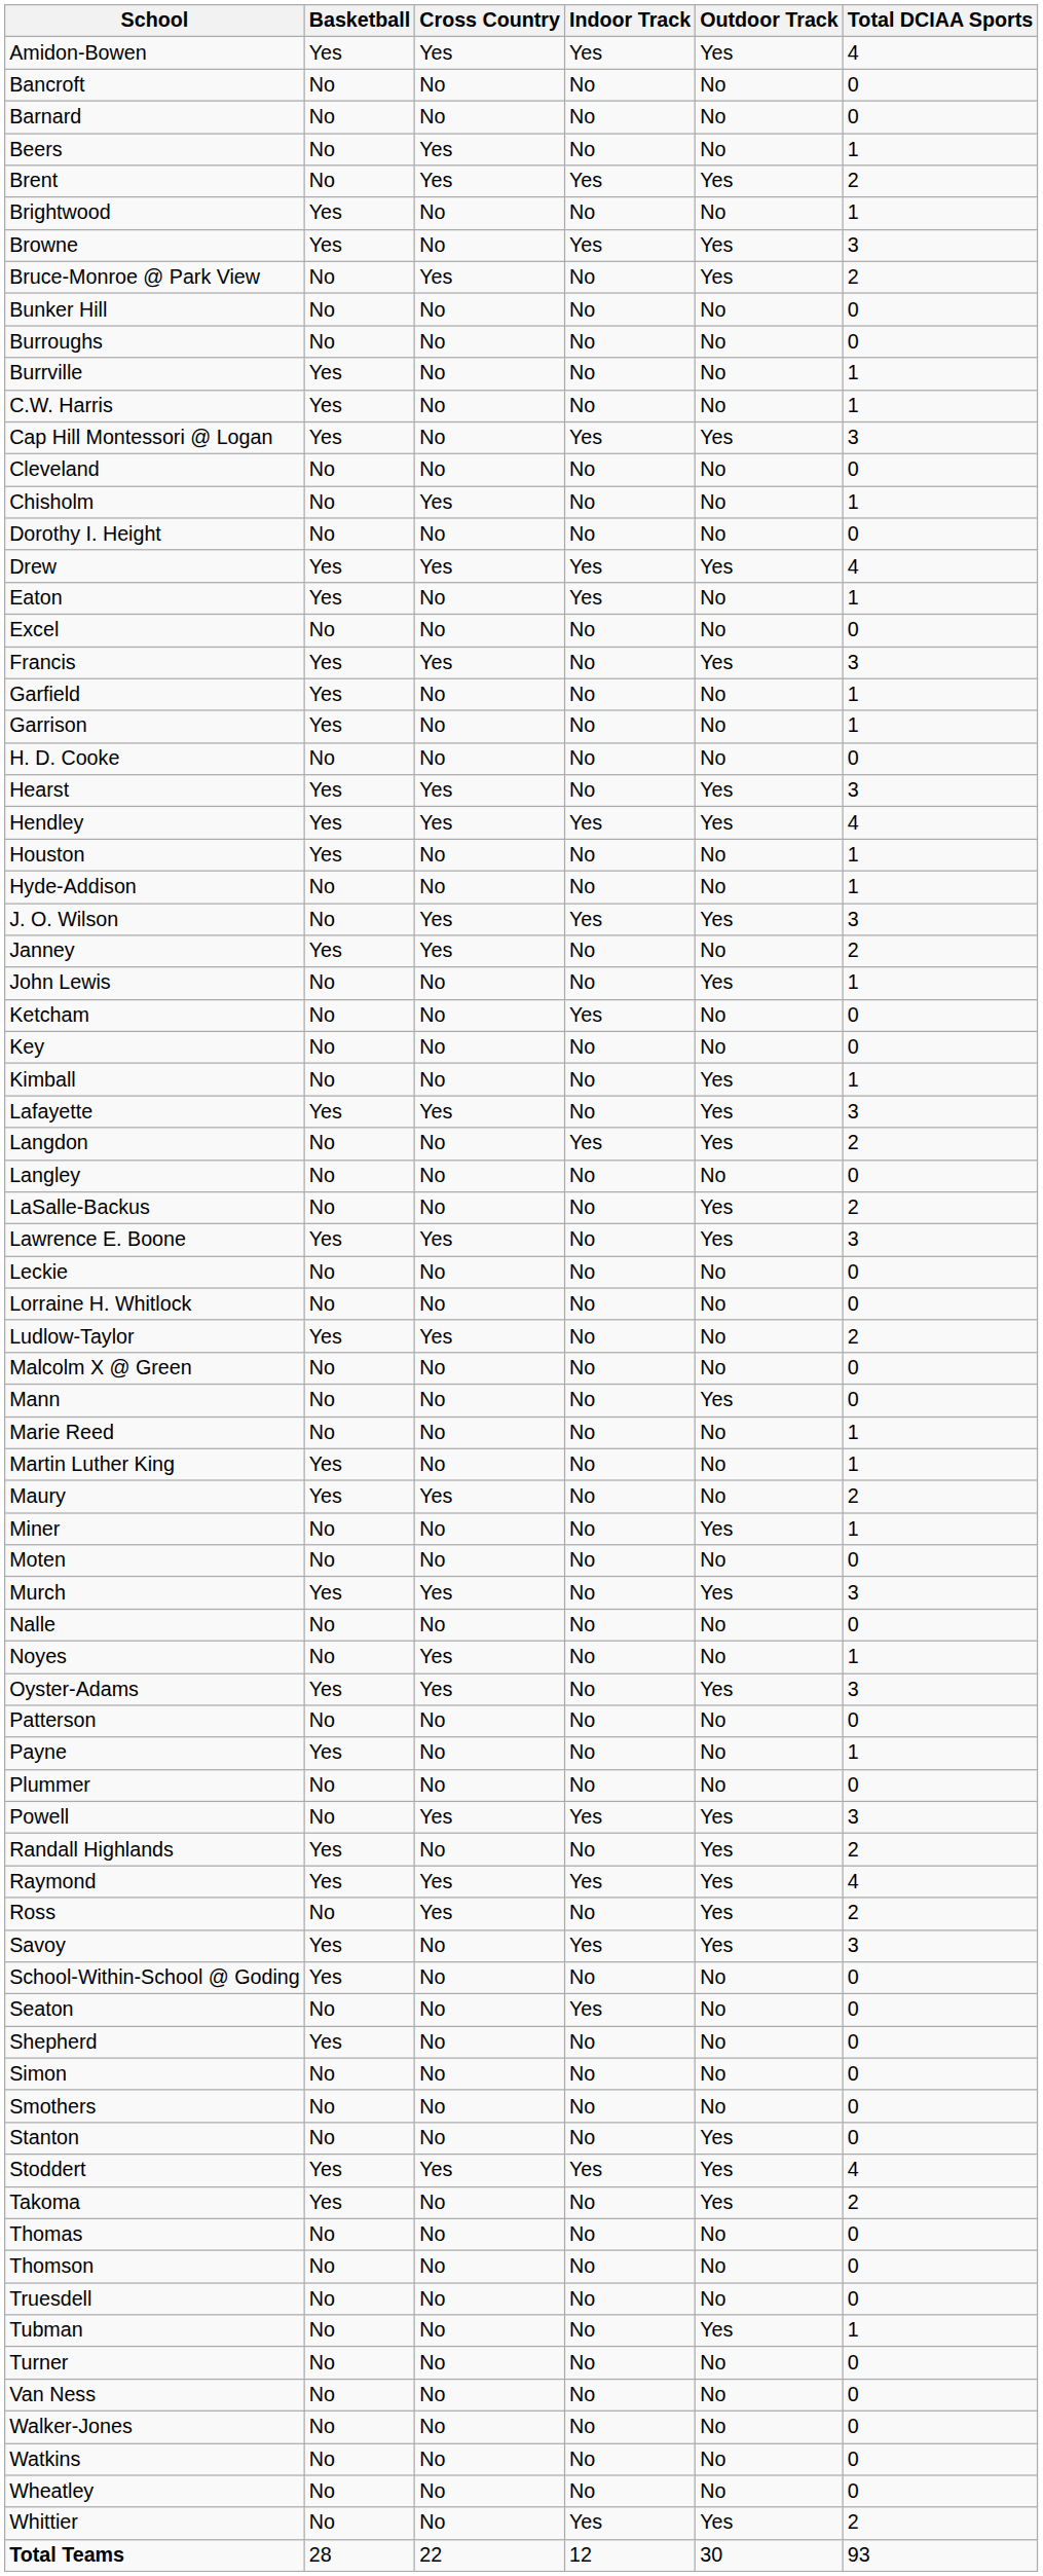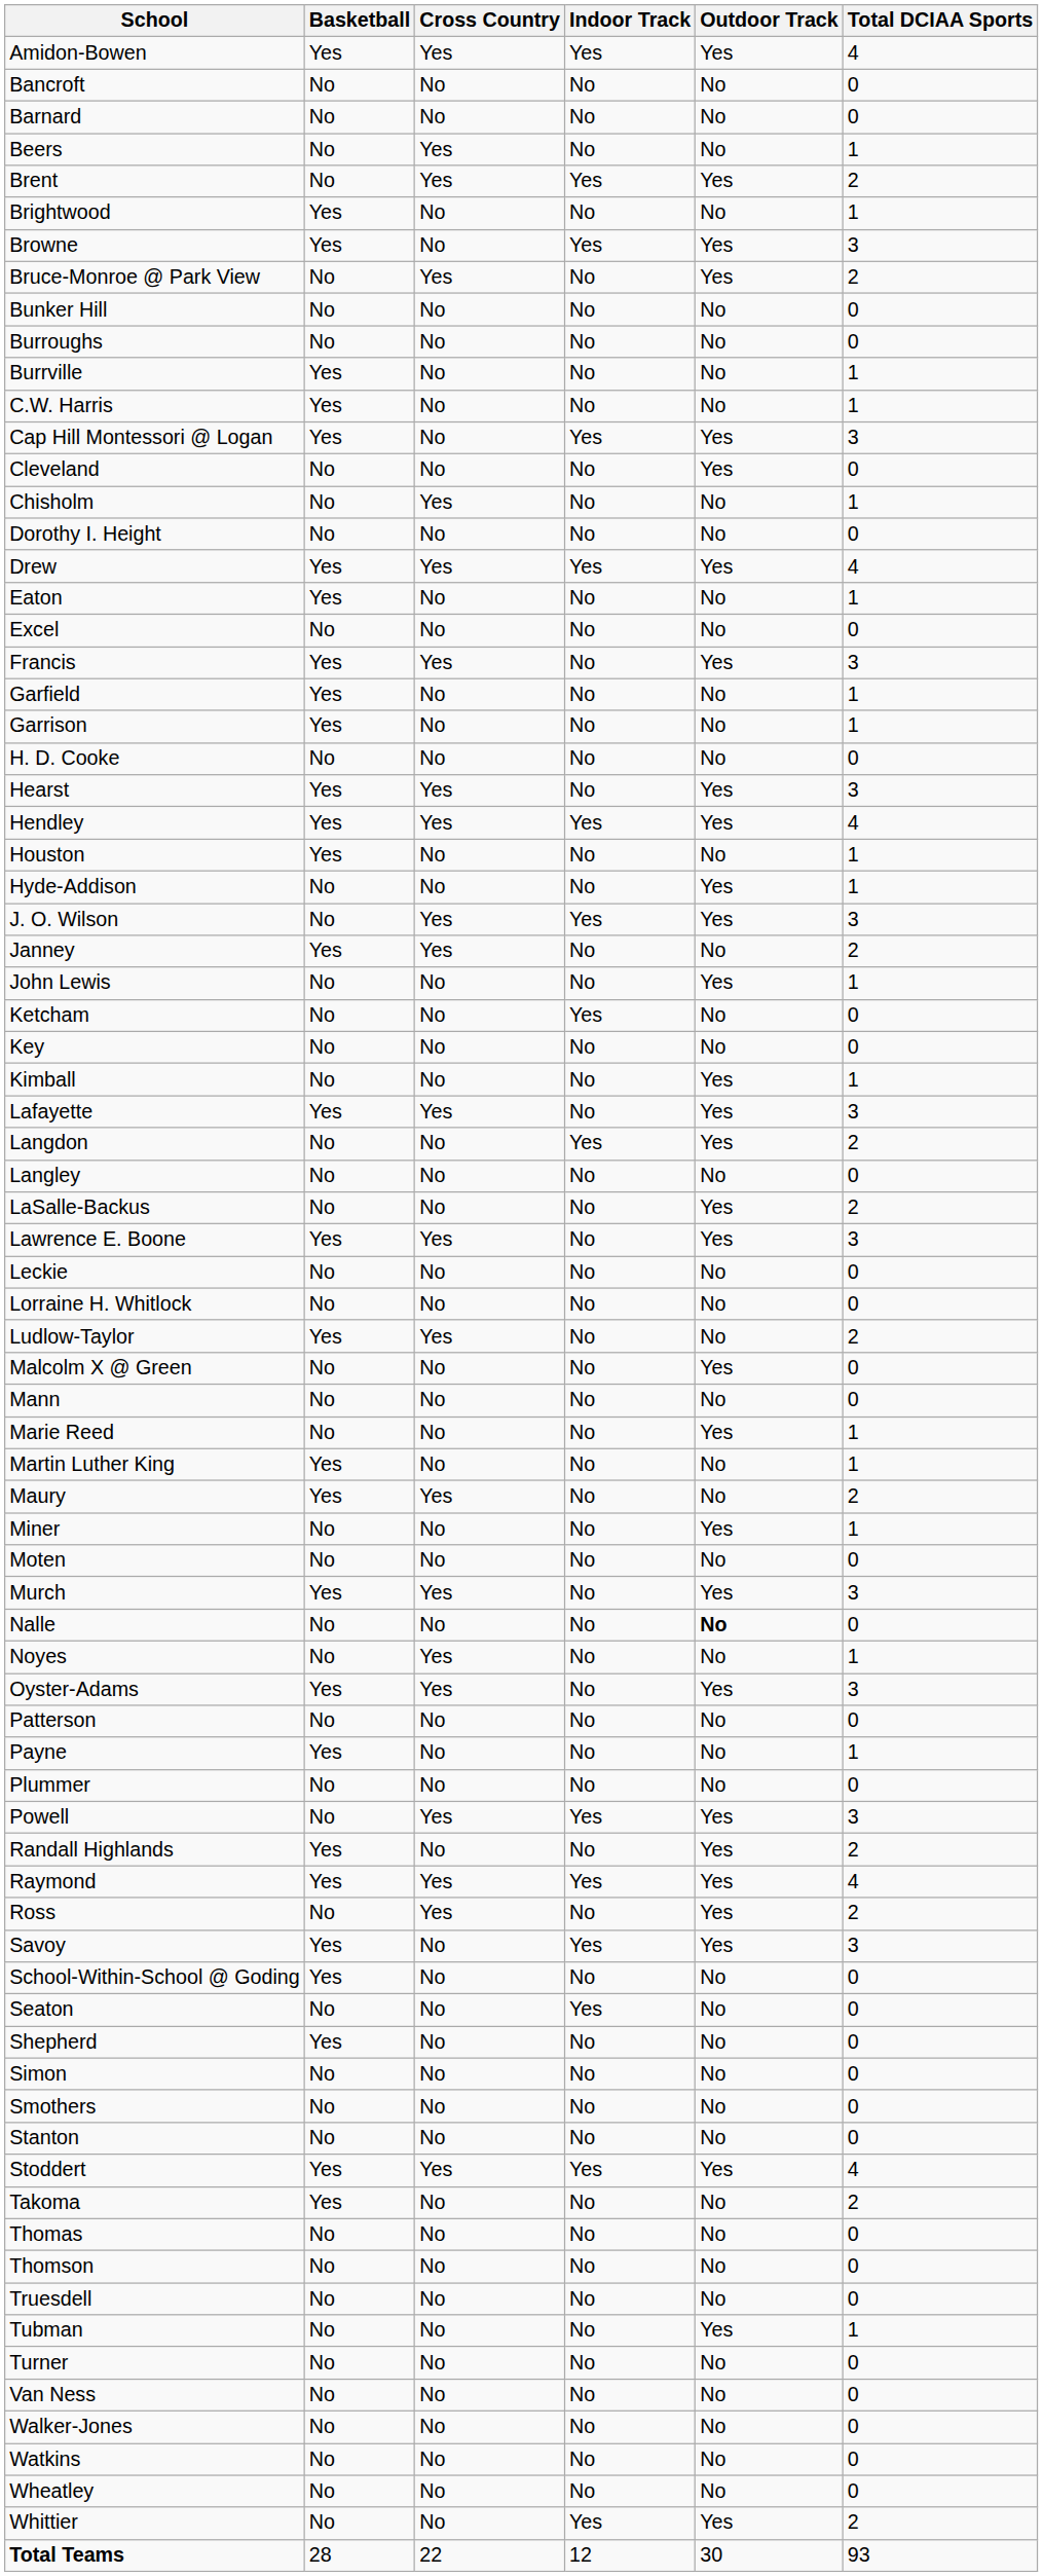Cleveland | Outdoor Track: No -> Yes
Eaton | Indoor Track: Yes -> No
Hyde-Addison | Outdoor Track: No -> Yes
Malcolm X @ Green | Outdoor Track: No -> Yes
Mann | Outdoor Track: Yes -> No
Marie Reed | Outdoor Track: No -> Yes
Nalle | Outdoor Track: normal -> bold
Stanton | Outdoor Track: Yes -> No
Takoma | Outdoor Track: Yes -> No
